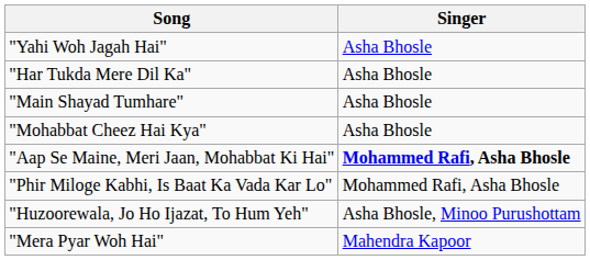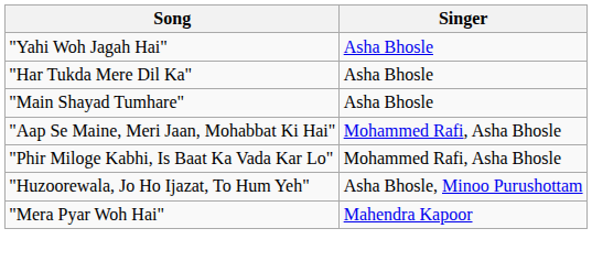- row: "Mohabbat Cheez Hai Kya" | Asha Bhosle
"Aap Se Maine, Meri Jaan, Mohabbat Ki Hai" | Singer: bold -> normal
